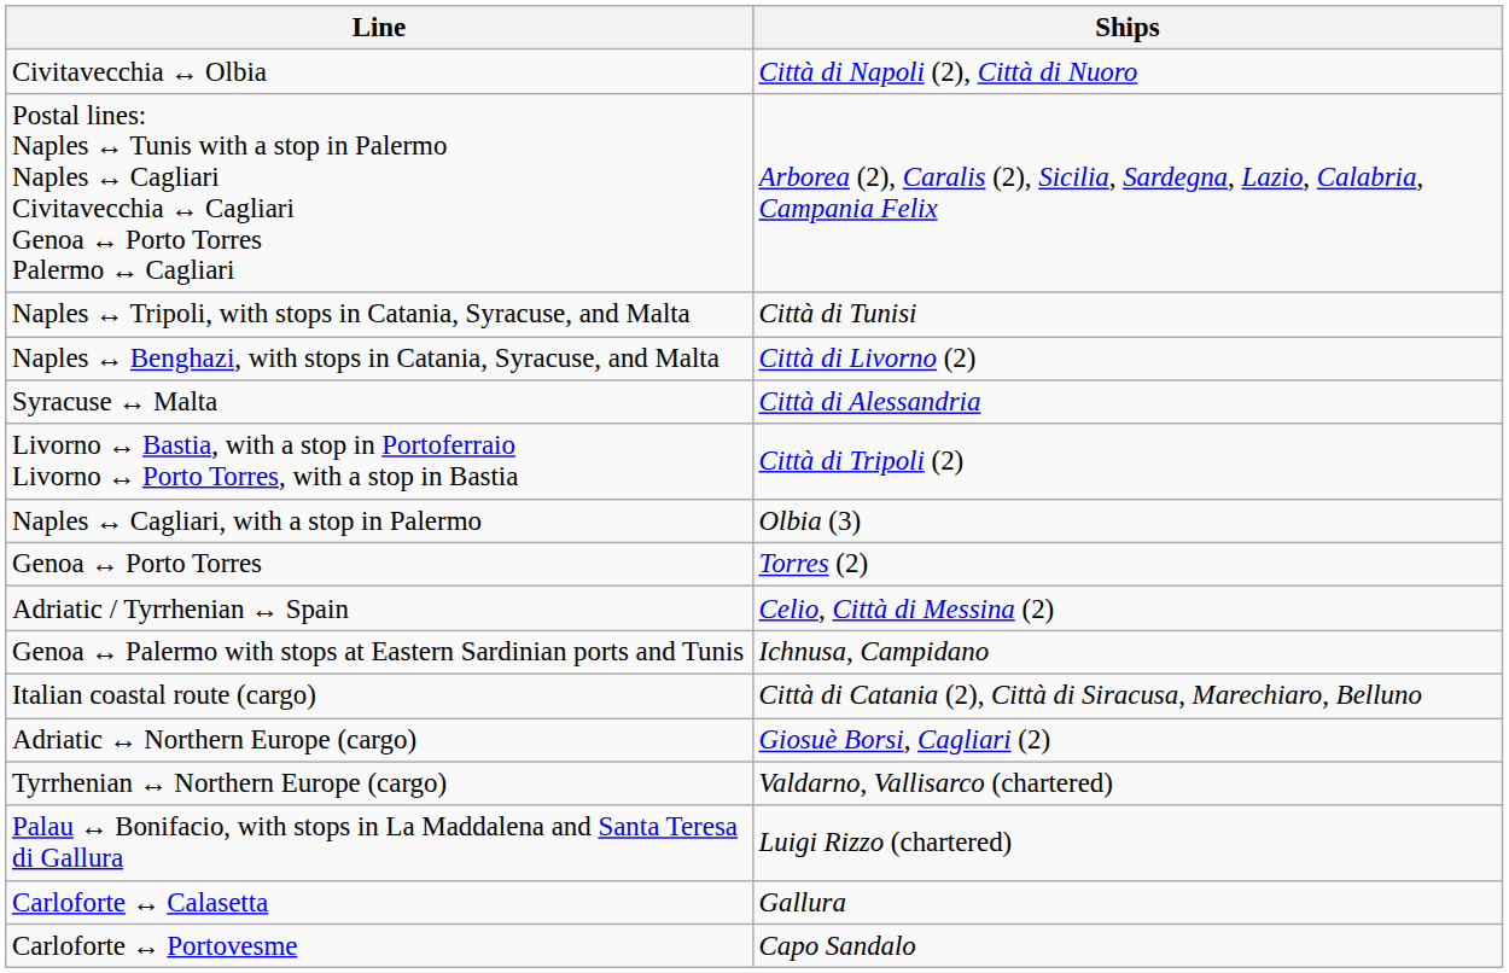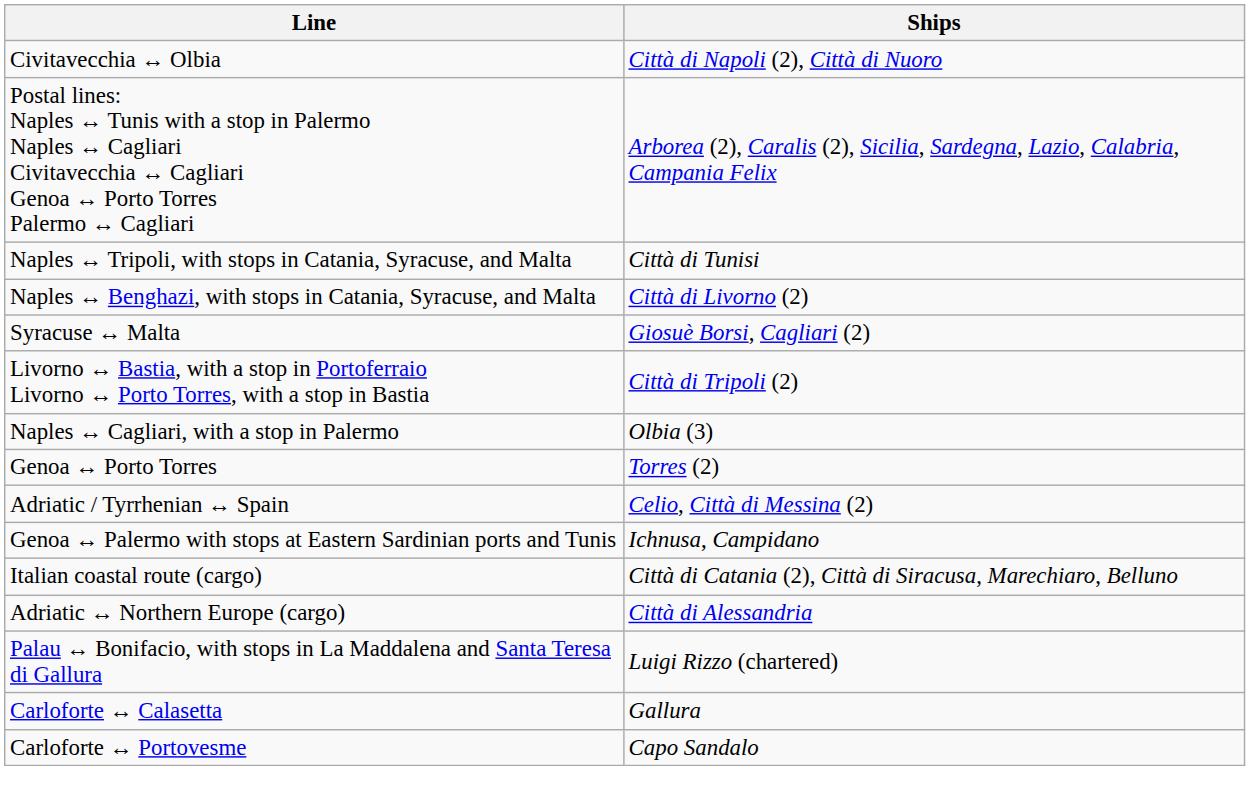Syracuse ↔ Malta | Ships: Città di Alessandria -> Giosuè Borsi, Cagliari (2)
Adriatic ↔ Northern Europe (cargo) | Ships: Giosuè Borsi, Cagliari (2) -> Città di Alessandria
- row: Tyrrhenian ↔ Northern Europe (cargo) | Valdarno, Vallisarco (chartered)
